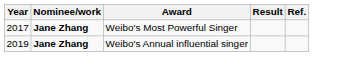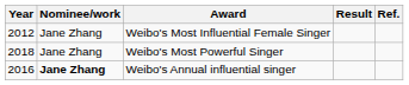+ row: 2012 | Jane Zhang | Weibo's Most Influential Female Singer
Weibo's Most Powerful Singer | Year: 2017 -> 2018
Weibo's Most Powerful Singer | Nominee/work: bold -> normal
Weibo's Annual influential singer | Year: 2019 -> 2016
